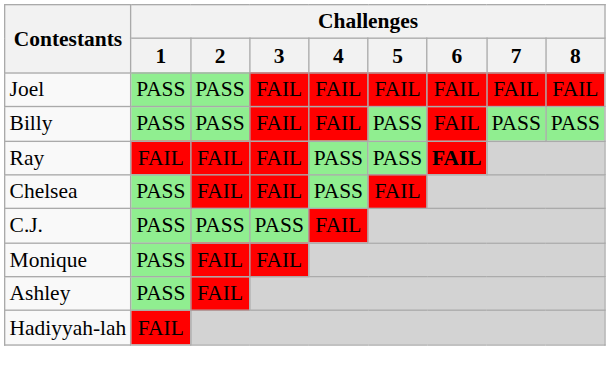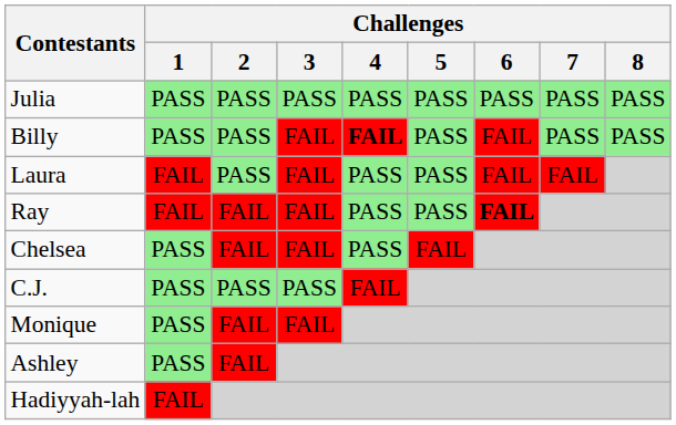+ row: Julia | PASS | PASS | PASS | PASS | PASS | PASS | PASS | PASS
- row: Joel | PASS | PASS | FAIL | FAIL | FAIL | FAIL | FAIL | FAIL
Billy | Challenges / 4: normal -> bold
+ row: Laura | FAIL | PASS | FAIL | PASS | PASS | FAIL | FAIL
